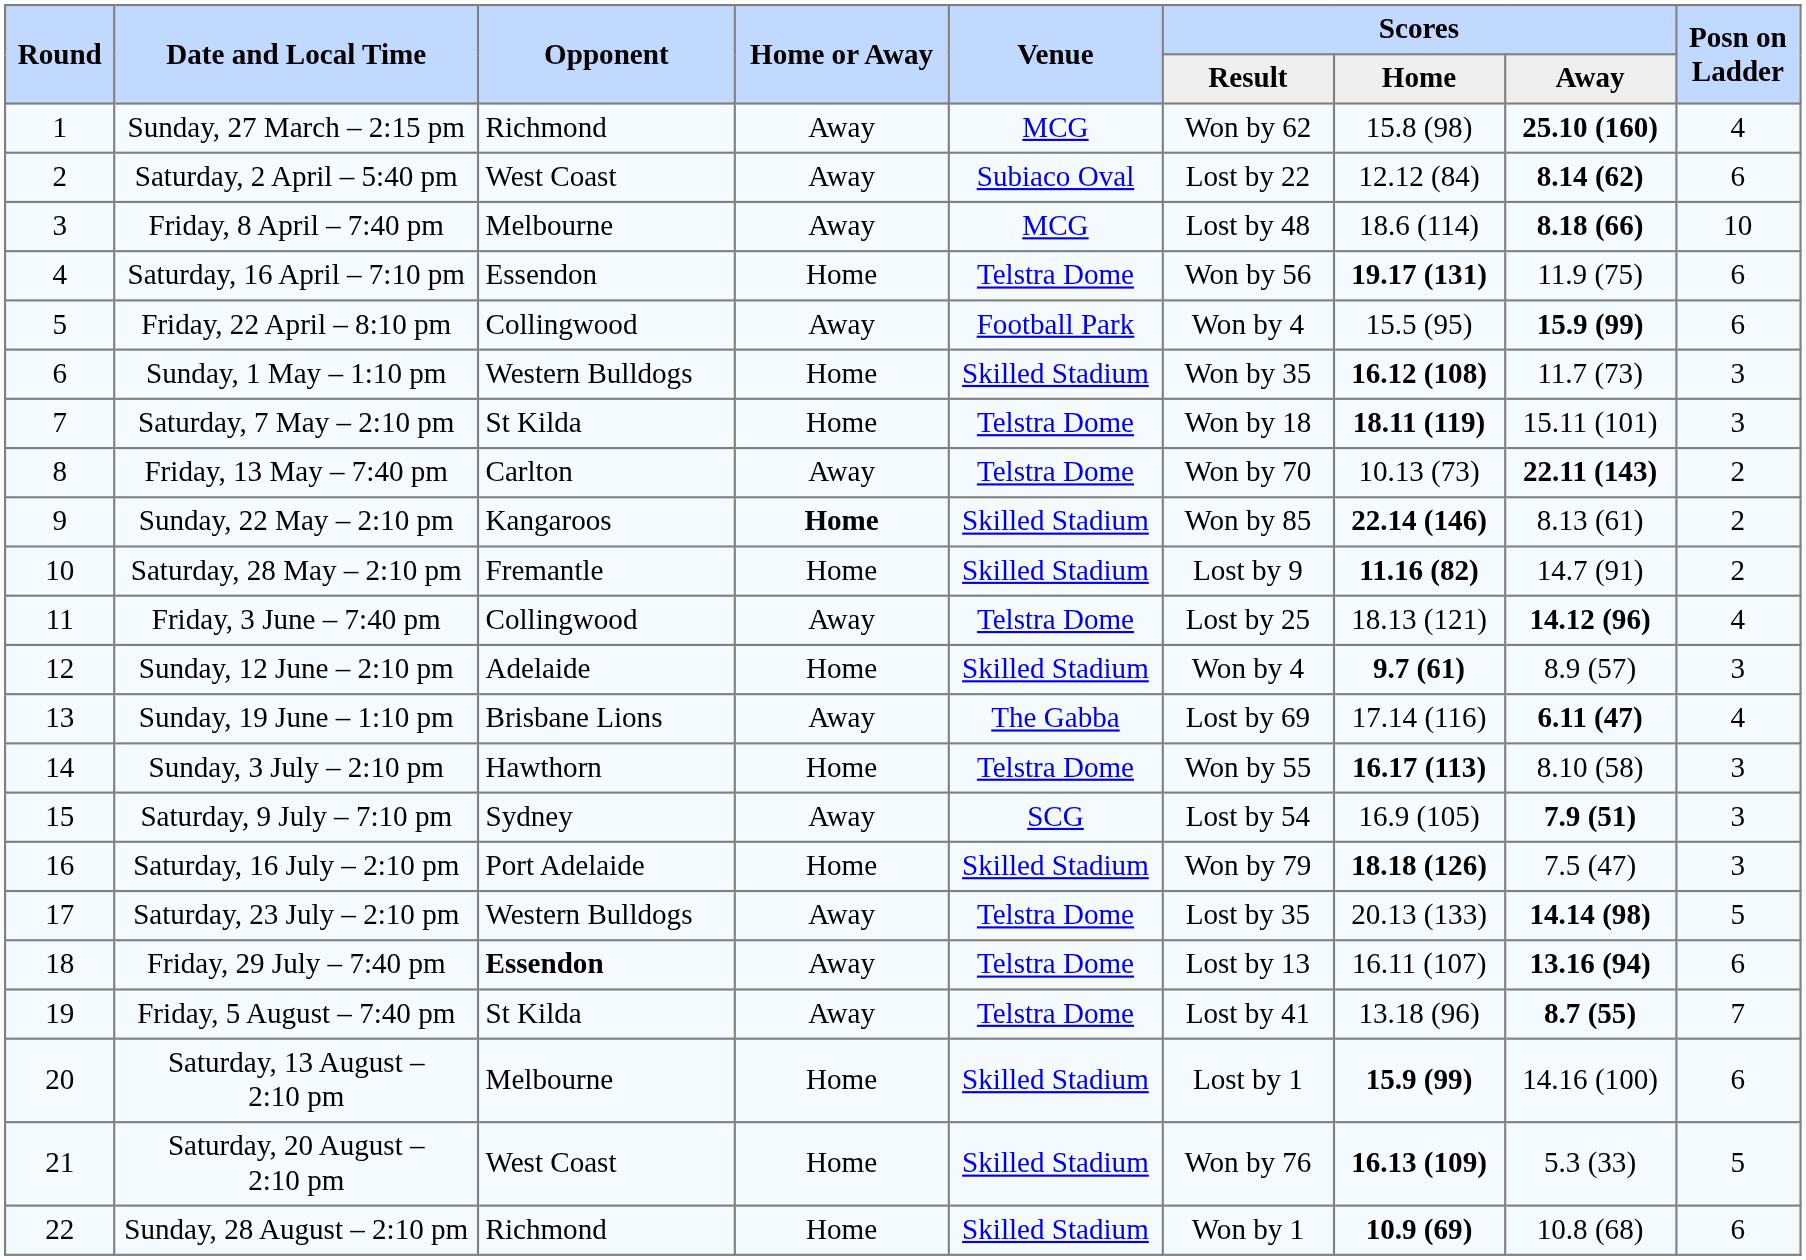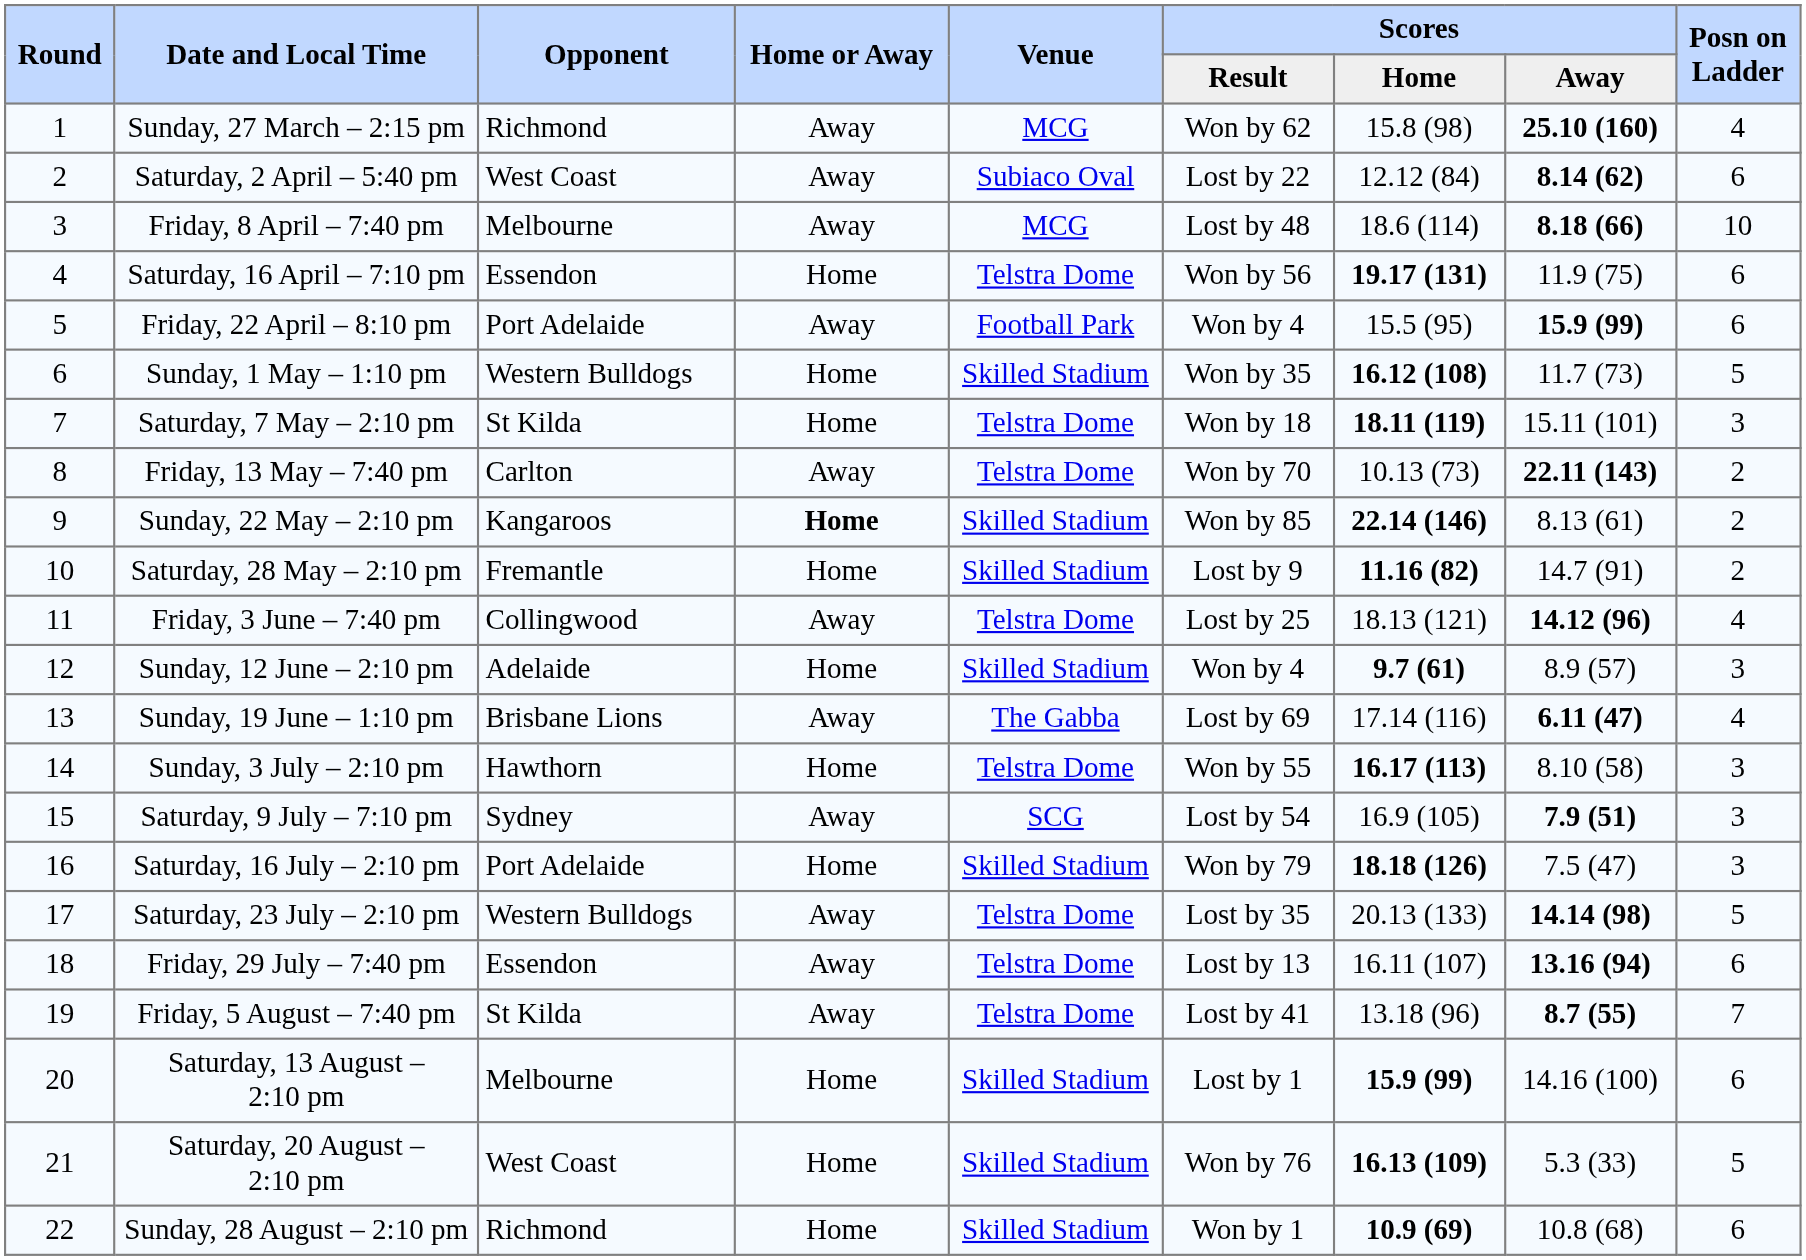Friday, 22 April – 8:10 pm | Opponent: Collingwood -> Port Adelaide
Sunday, 1 May – 1:10 pm | Posn on Ladder: 3 -> 5
Friday, 29 July – 7:40 pm | Opponent: bold -> normal
